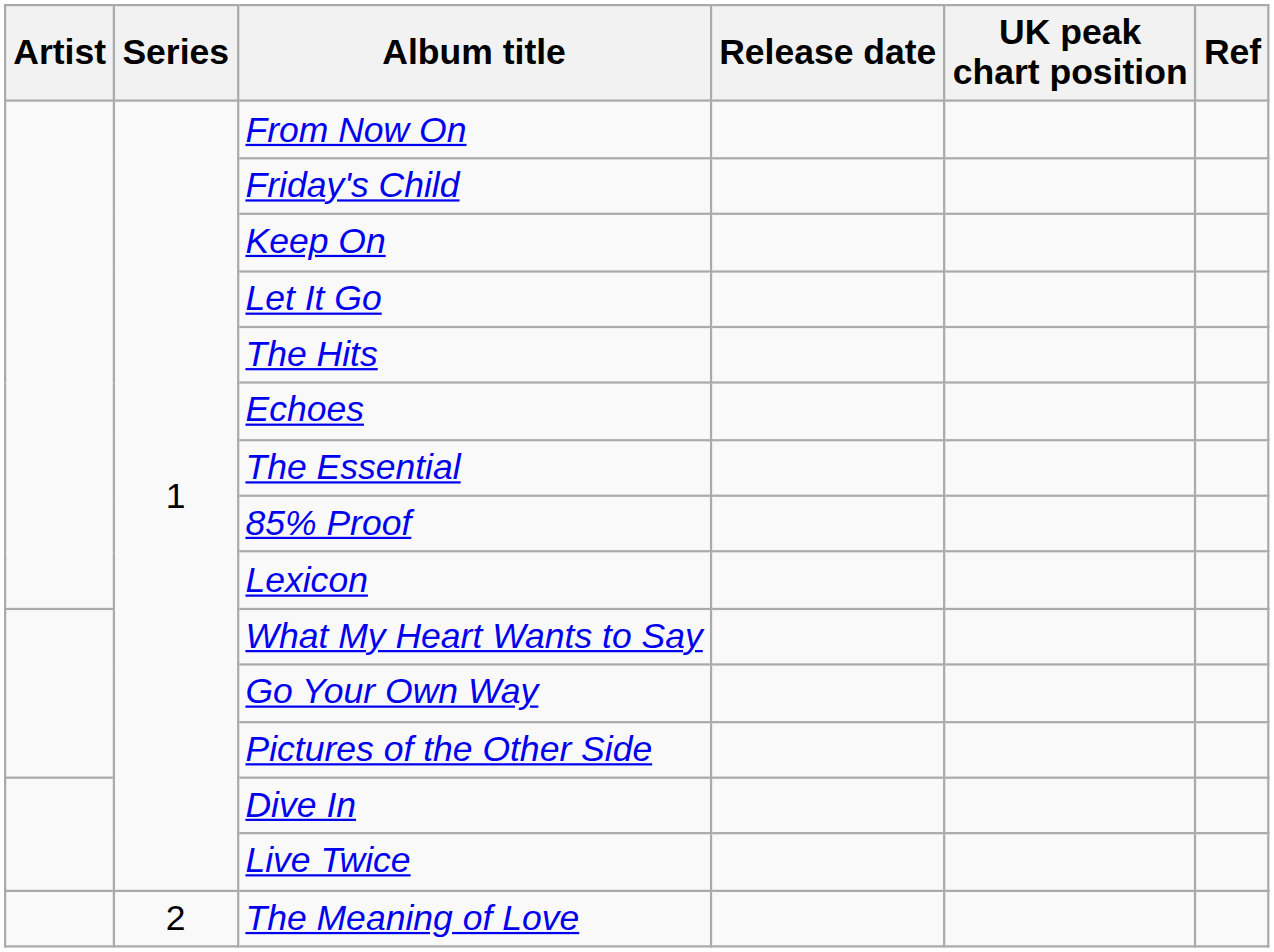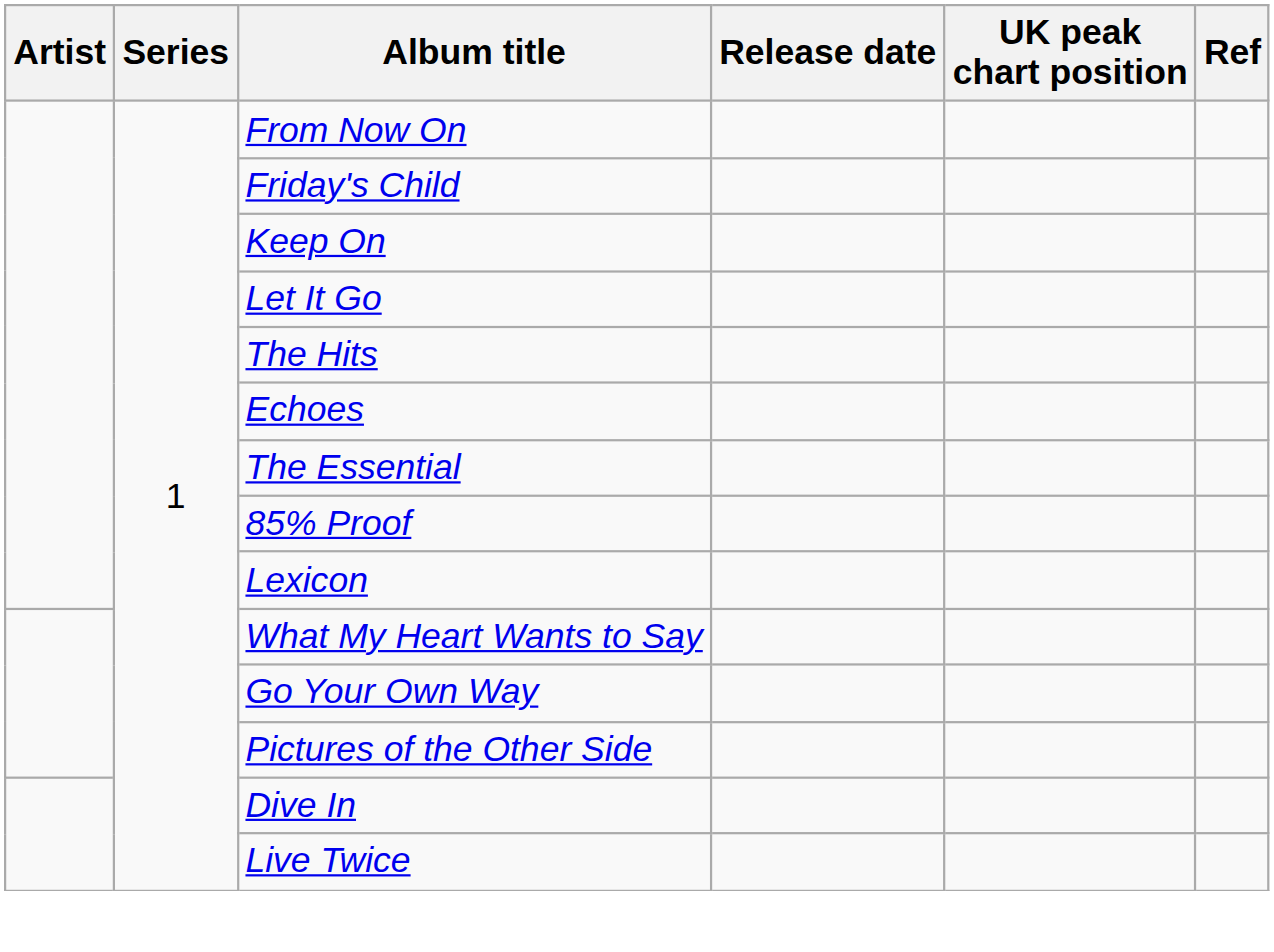- row: 2 | The Meaning of Love
